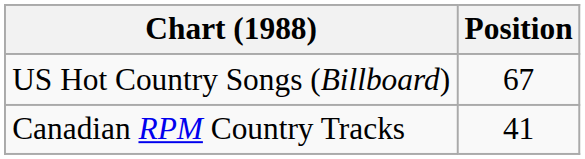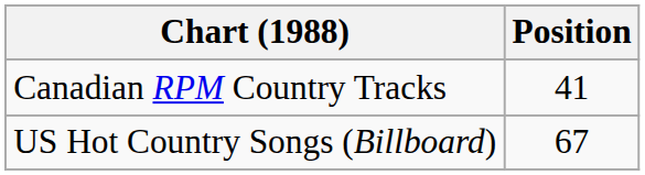rows swapped: Canadian RPM Country Tracks <-> US Hot Country Songs (Billboard)
